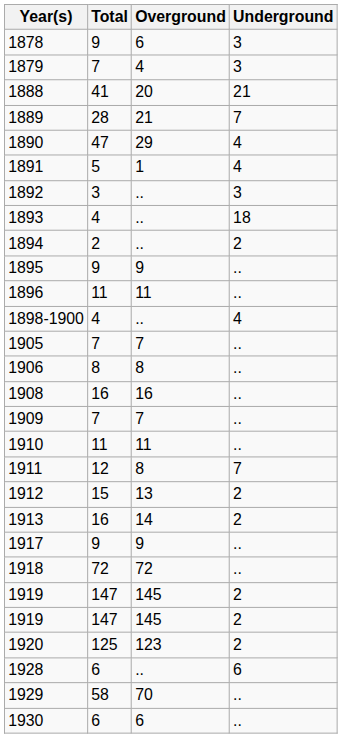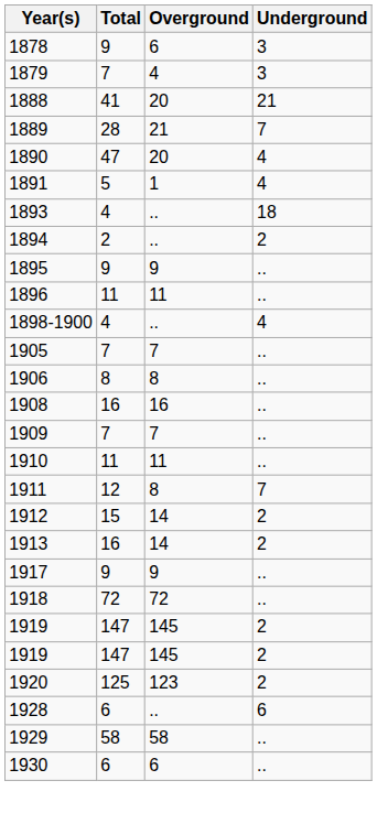1890 | Overground: 29 -> 20
- row: 1892 | 3 | .. | 3
1912 | Overground: 13 -> 14
1929 | Overground: 70 -> 58
